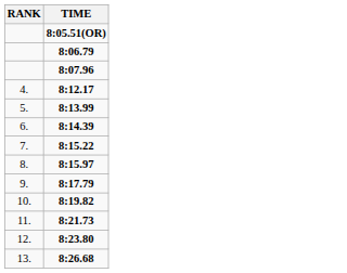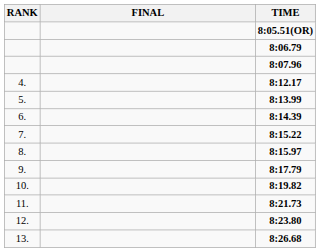+ column: FINAL
